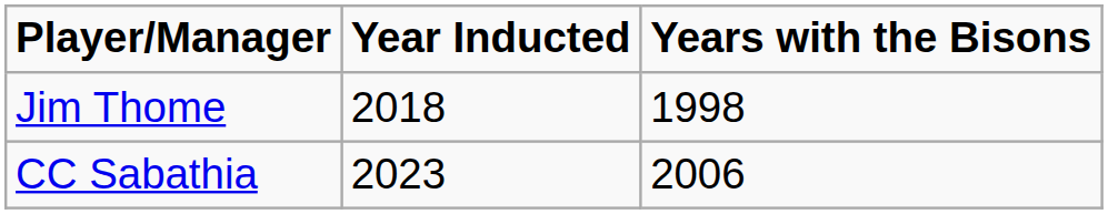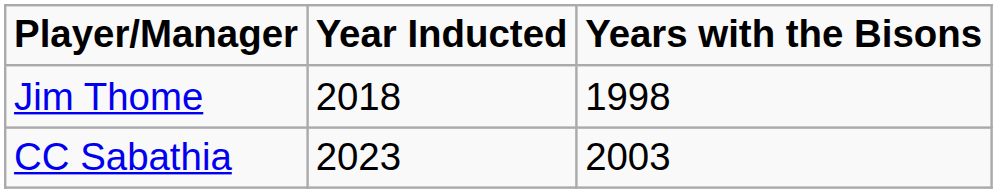CC Sabathia | Years with the Bisons: 2006 -> 2003
